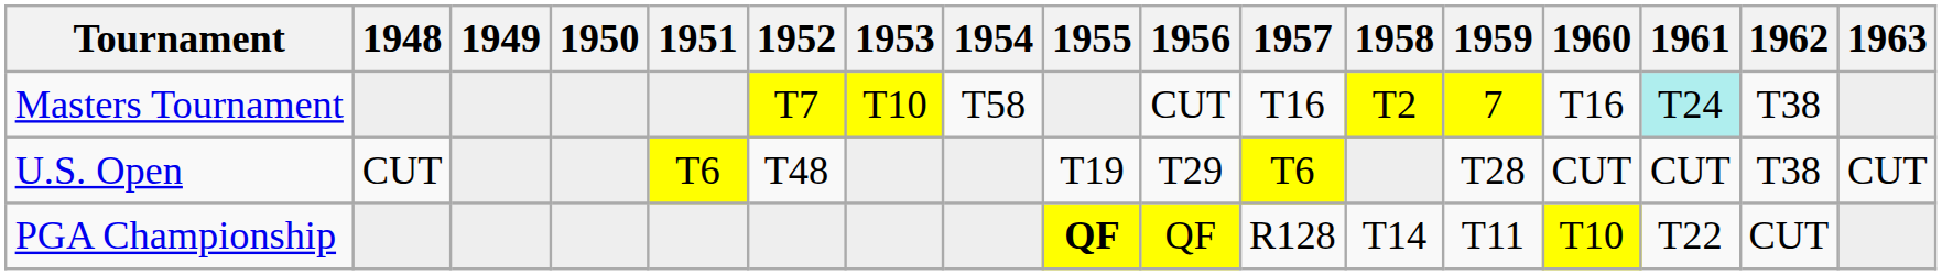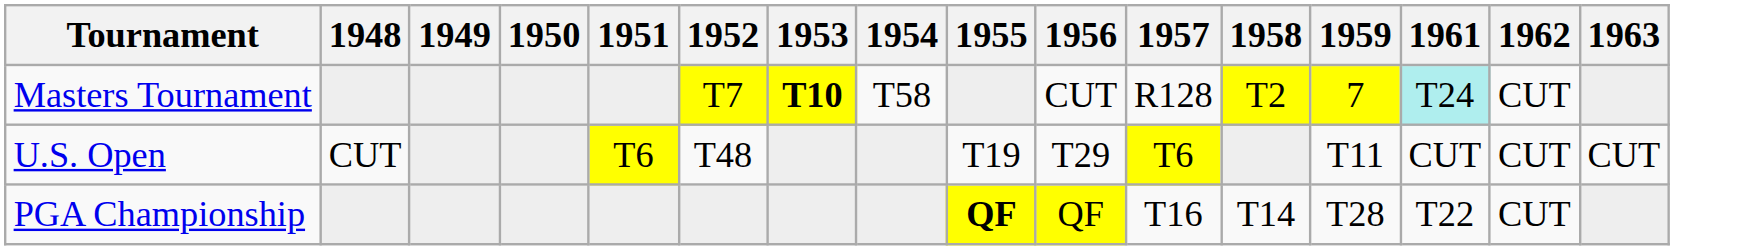- column: 1960 | T16 | CUT | T10
Masters Tournament | 1953: normal -> bold
Masters Tournament | 1957: T16 -> R128
Masters Tournament | 1962: T38 -> CUT
U.S. Open | 1959: T28 -> T11
U.S. Open | 1962: T38 -> CUT
PGA Championship | 1957: R128 -> T16
PGA Championship | 1959: T11 -> T28
